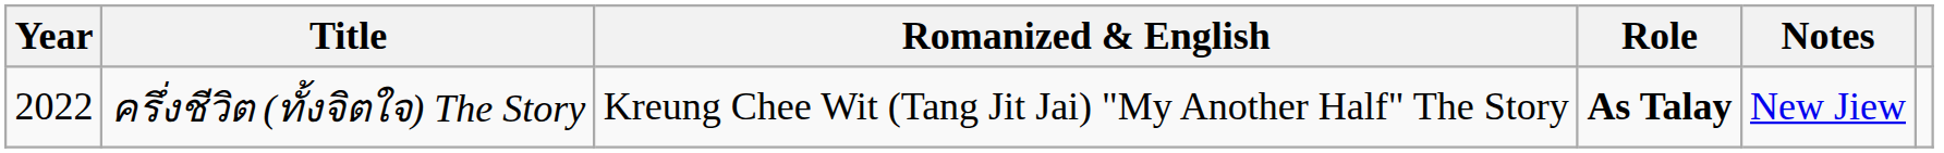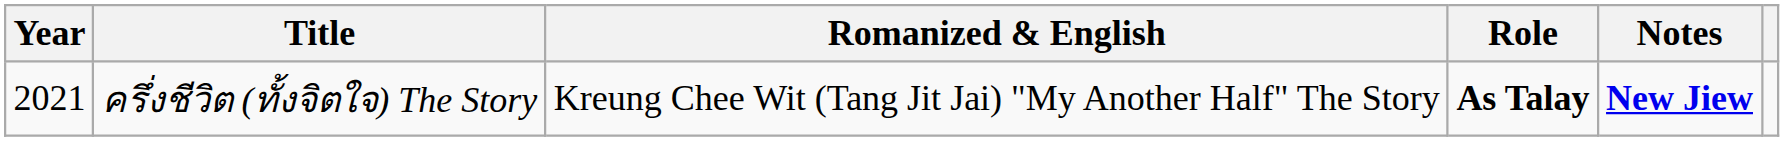ครึ่งชีวิต (ทั้งจิตใจ) The Story | Year: 2022 -> 2021
ครึ่งชีวิต (ทั้งจิตใจ) The Story | Notes: normal -> bold
